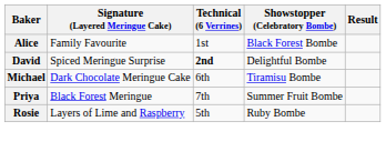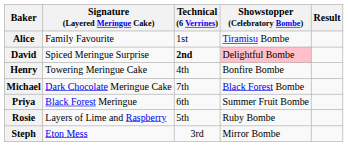Alice | Showstopper (Celebratory Bombe): Black Forest Bombe -> Tiramisu Bombe
David | Showstopper (Celebratory Bombe): no background -> pink background
+ row: Henry | Towering Meringue Cake | 4th | Bonfire Bombe
Michael | Technical (6 Verrines): 6th -> 7th
Michael | Showstopper (Celebratory Bombe): Tiramisu Bombe -> Black Forest Bombe
Priya | Technical (6 Verrines): 7th -> 6th
+ row: Steph | Eton Mess | 3rd | Mirror Bombe
